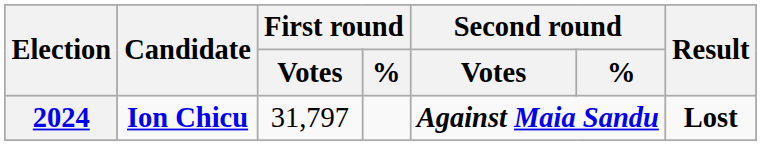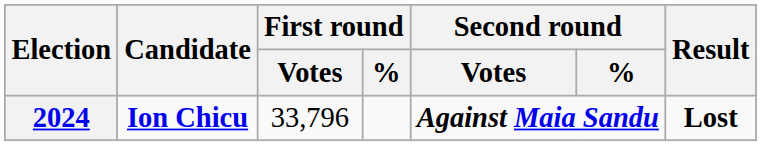2024 | First round / Votes: 31,797 -> 33,796
